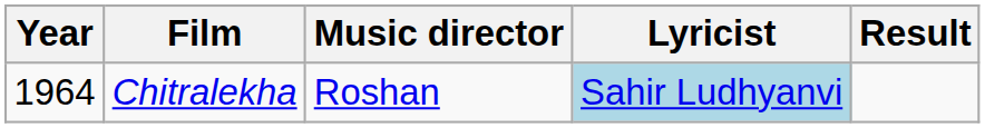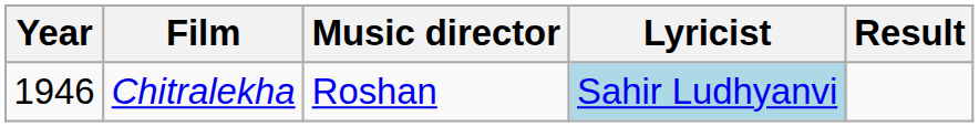Chitralekha | Year: 1964 -> 1946
